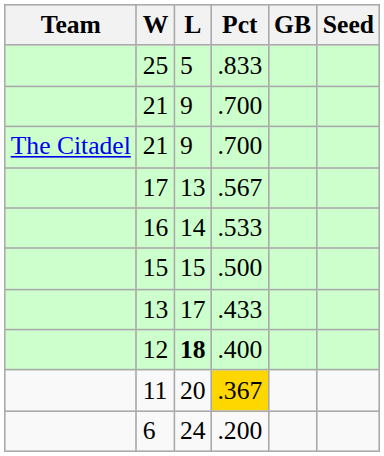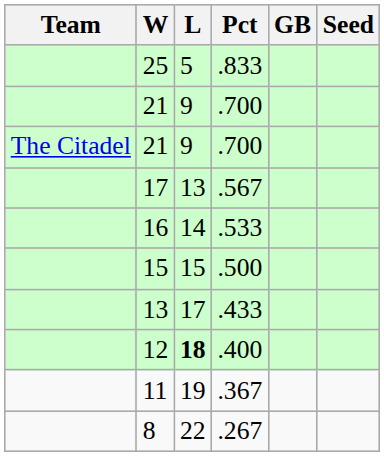11 | L: 20 -> 19
11 | Pct: gold background -> no background
+ row: 8 | 22 | .267
- row: 6 | 24 | .200
